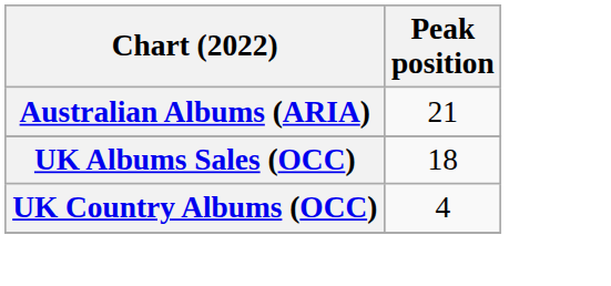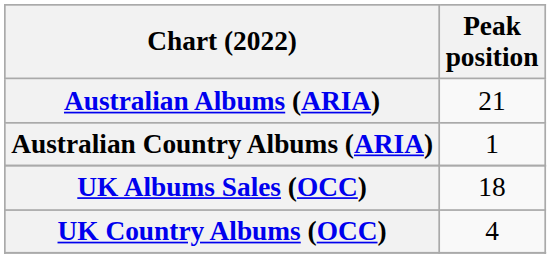+ row: Australian Country Albums (ARIA) | 1
